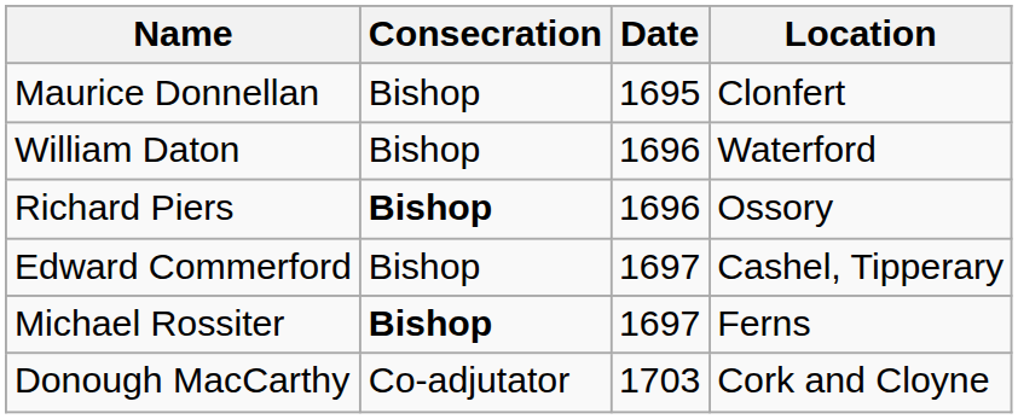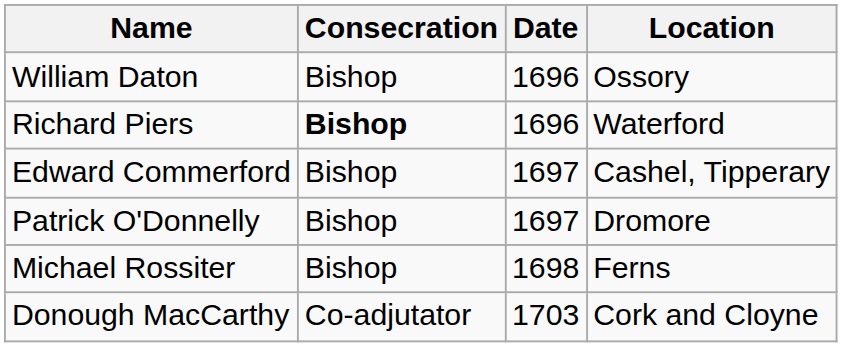- row: Maurice Donnellan | Bishop | 1695 | Clonfert
William Daton | Location: Waterford -> Ossory
Richard Piers | Location: Ossory -> Waterford
+ row: Patrick O'Donnelly | Bishop | 1697 | Dromore
Michael Rossiter | Consecration: bold -> normal
Michael Rossiter | Date: 1697 -> 1698
